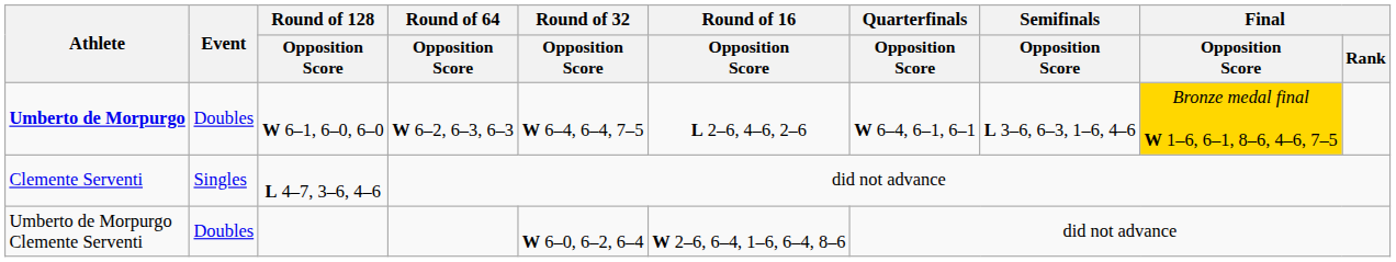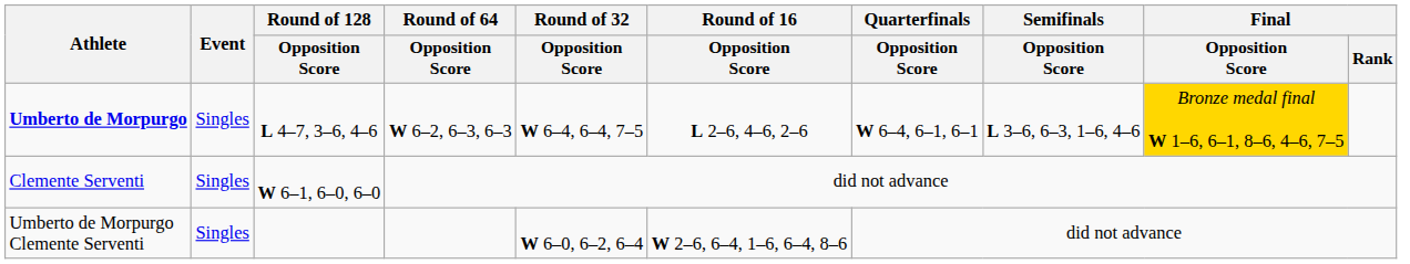Umberto de Morpurgo | Event: Doubles -> Singles
Umberto de Morpurgo | Round of 128 / Opposition Score: W 6–1, 6–0, 6–0 -> L 4–7, 3–6, 4–6
Clemente Serventi | Round of 128 / Opposition Score: L 4–7, 3–6, 4–6 -> W 6–1, 6–0, 6–0
Umberto de Morpurgo Clemente Serventi | Event: Doubles -> Singles
